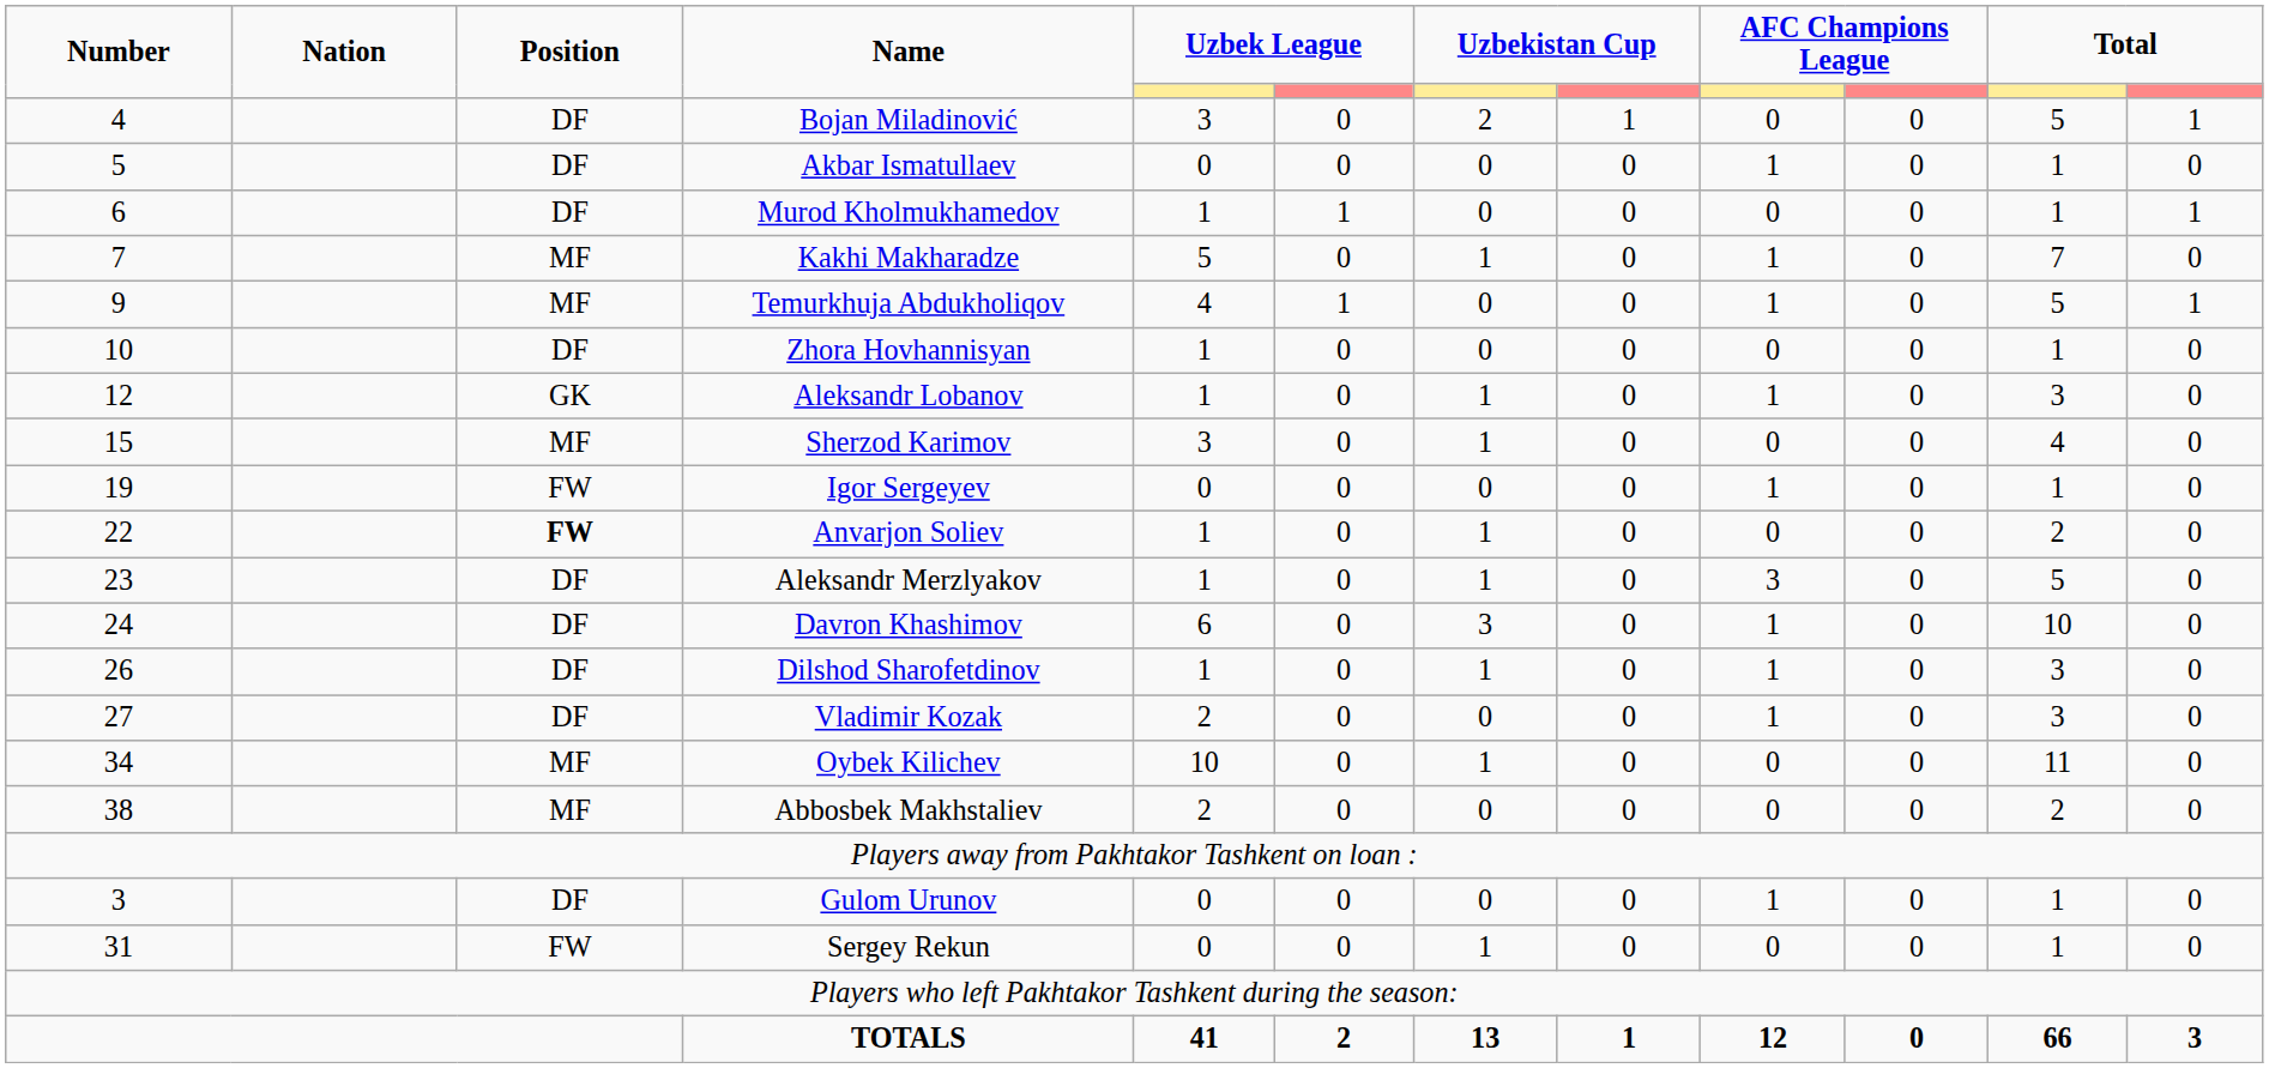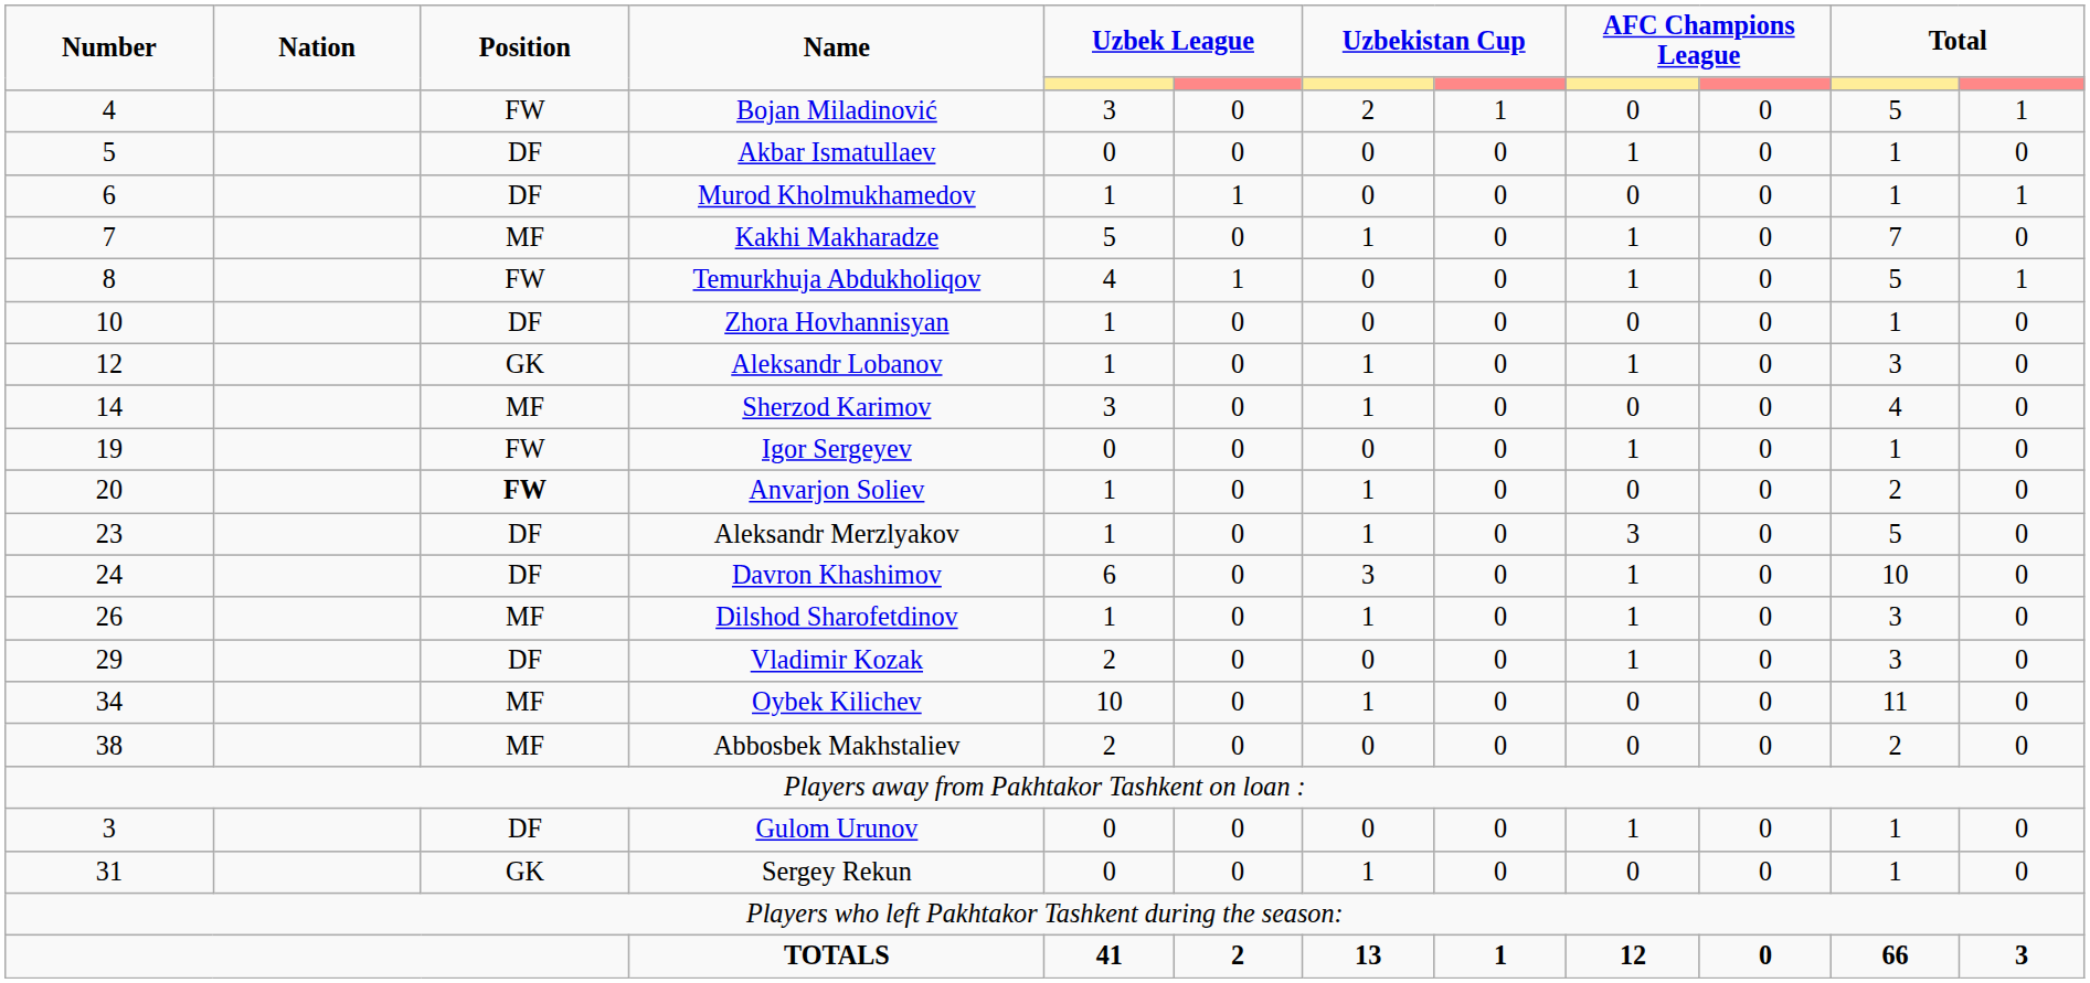Bojan Miladinović | Position: DF -> FW
Temurkhuja Abdukholiqov | Number: 9 -> 8
Temurkhuja Abdukholiqov | Position: MF -> FW
Sherzod Karimov | Number: 15 -> 14
Anvarjon Soliev | Number: 22 -> 20
Dilshod Sharofetdinov | Position: DF -> MF
Vladimir Kozak | Number: 27 -> 29
Sergey Rekun | Position: FW -> GK
